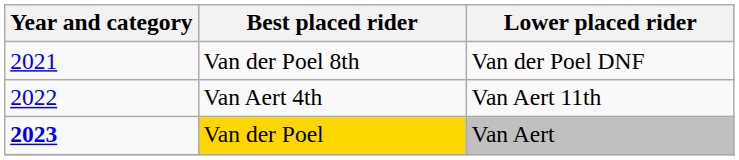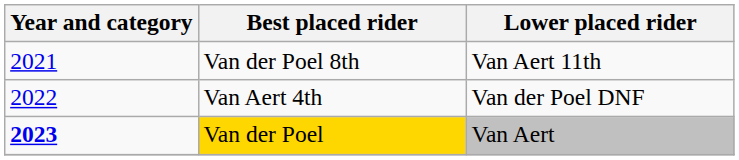Van der Poel 8th | Lower placed rider: Van der Poel DNF -> Van Aert 11th
Van Aert 4th | Lower placed rider: Van Aert 11th -> Van der Poel DNF
